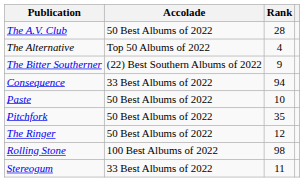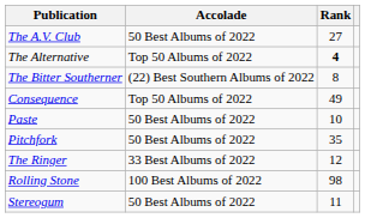The A.V. Club | Rank: 28 -> 27
The Alternative | Rank: normal -> bold
The Bitter Southerner | Rank: 9 -> 8
Consequence | Accolade: 33 Best Albums of 2022 -> Top 50 Albums of 2022
Consequence | Rank: 94 -> 49
The Ringer | Accolade: 50 Best Albums of 2022 -> 33 Best Albums of 2022
Stereogum | Accolade: 33 Best Albums of 2022 -> 50 Best Albums of 2022
